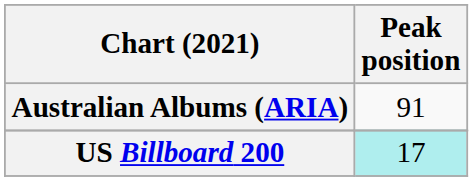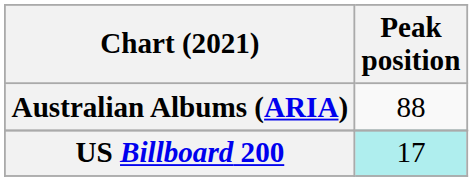Australian Albums (ARIA) | Peak position: 91 -> 88
